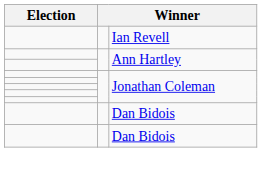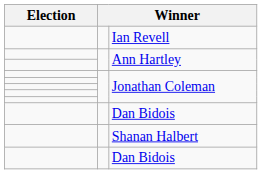+ row: Shanan Halbert
